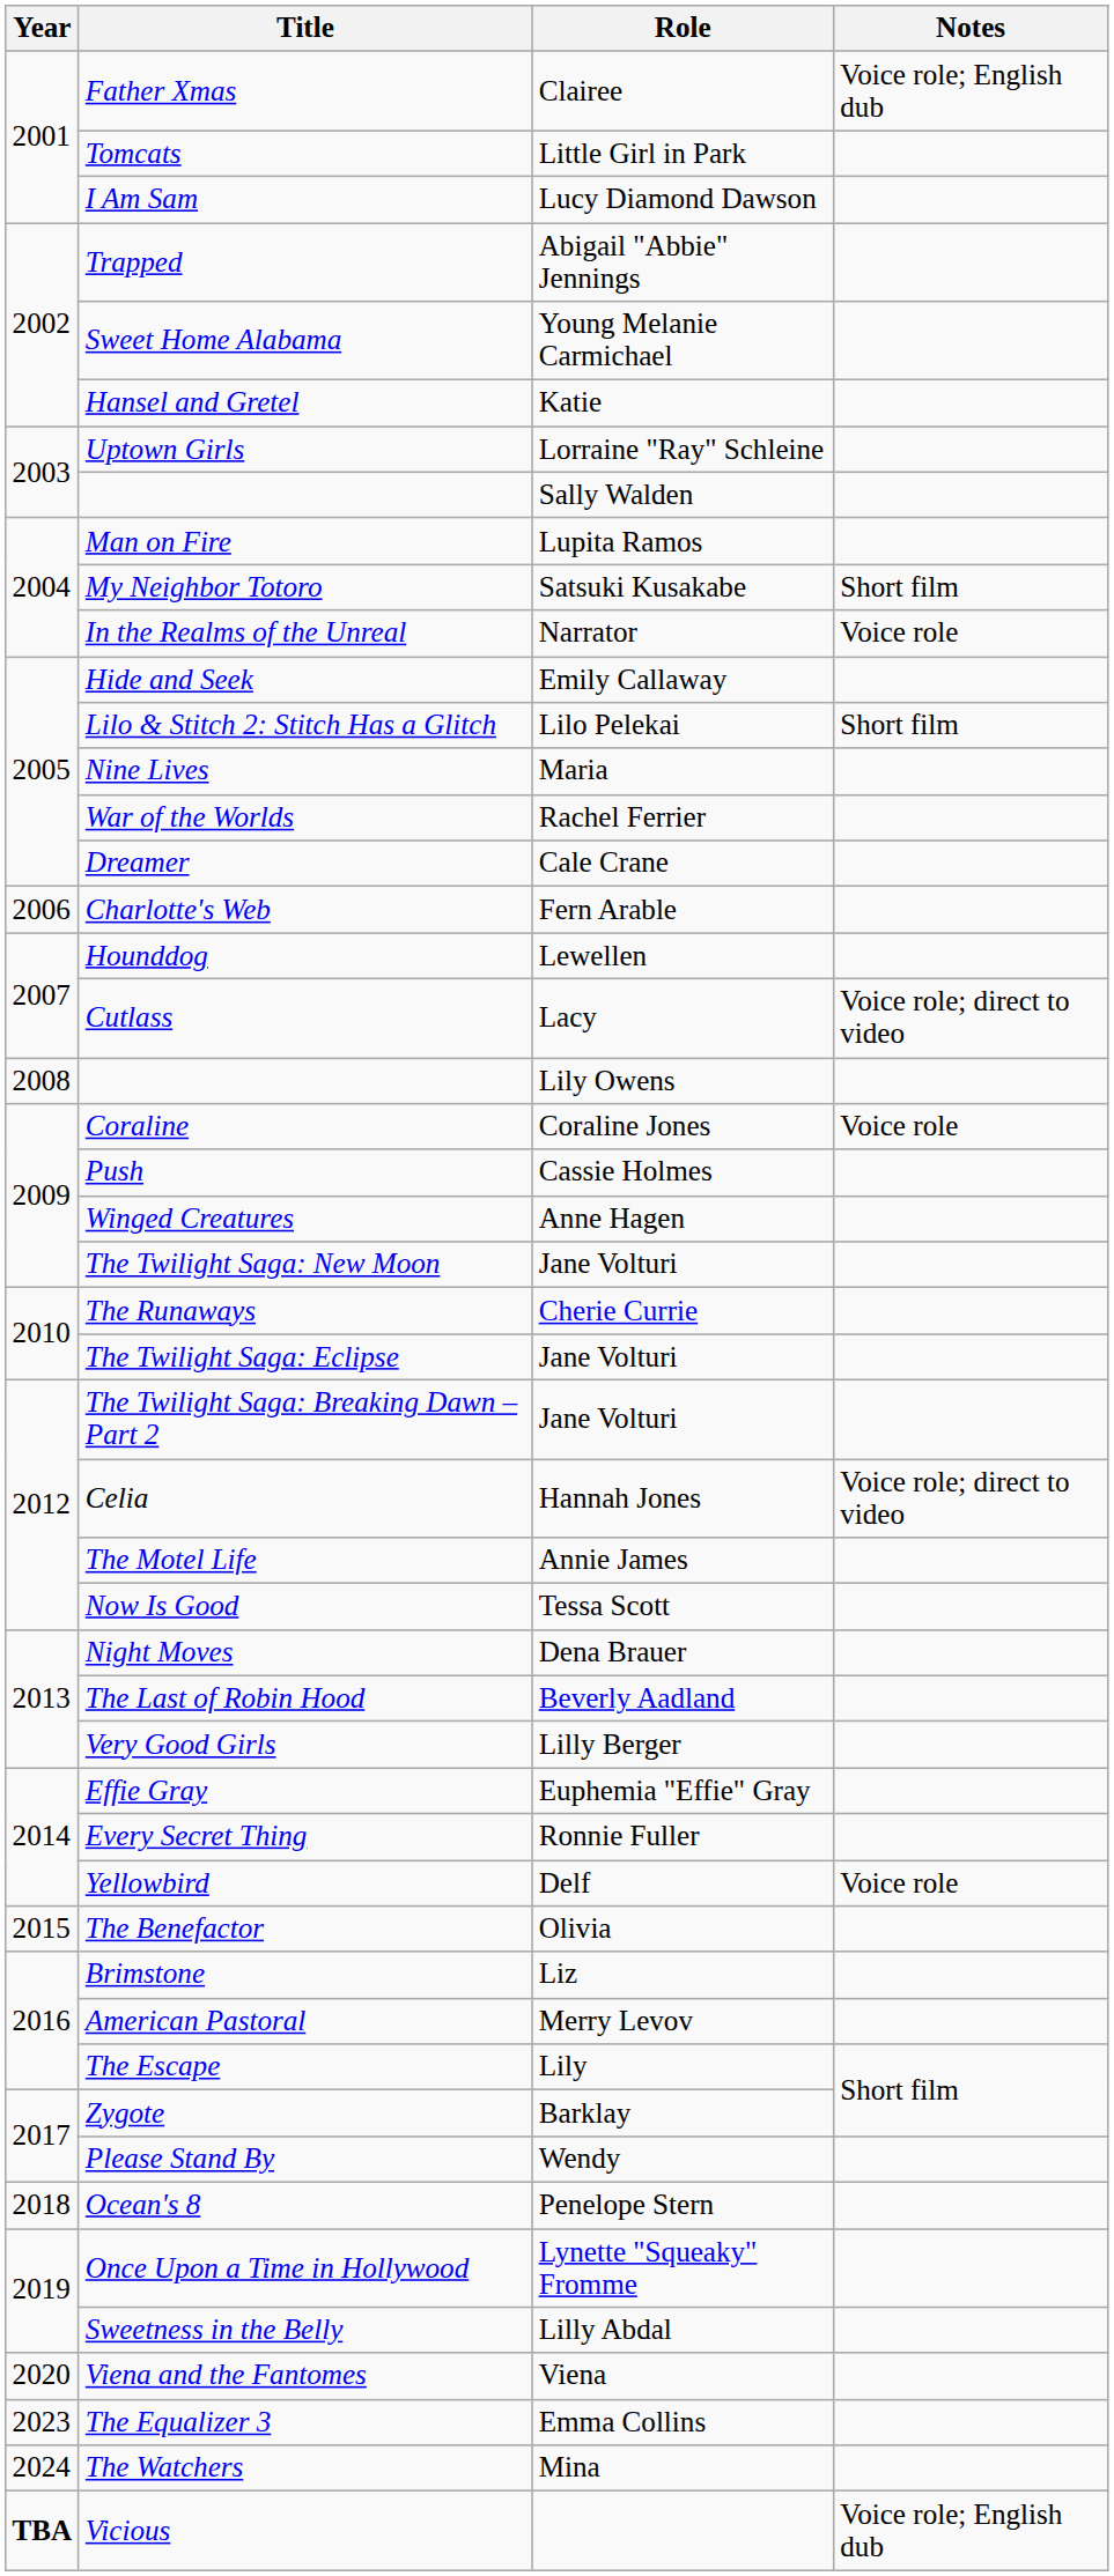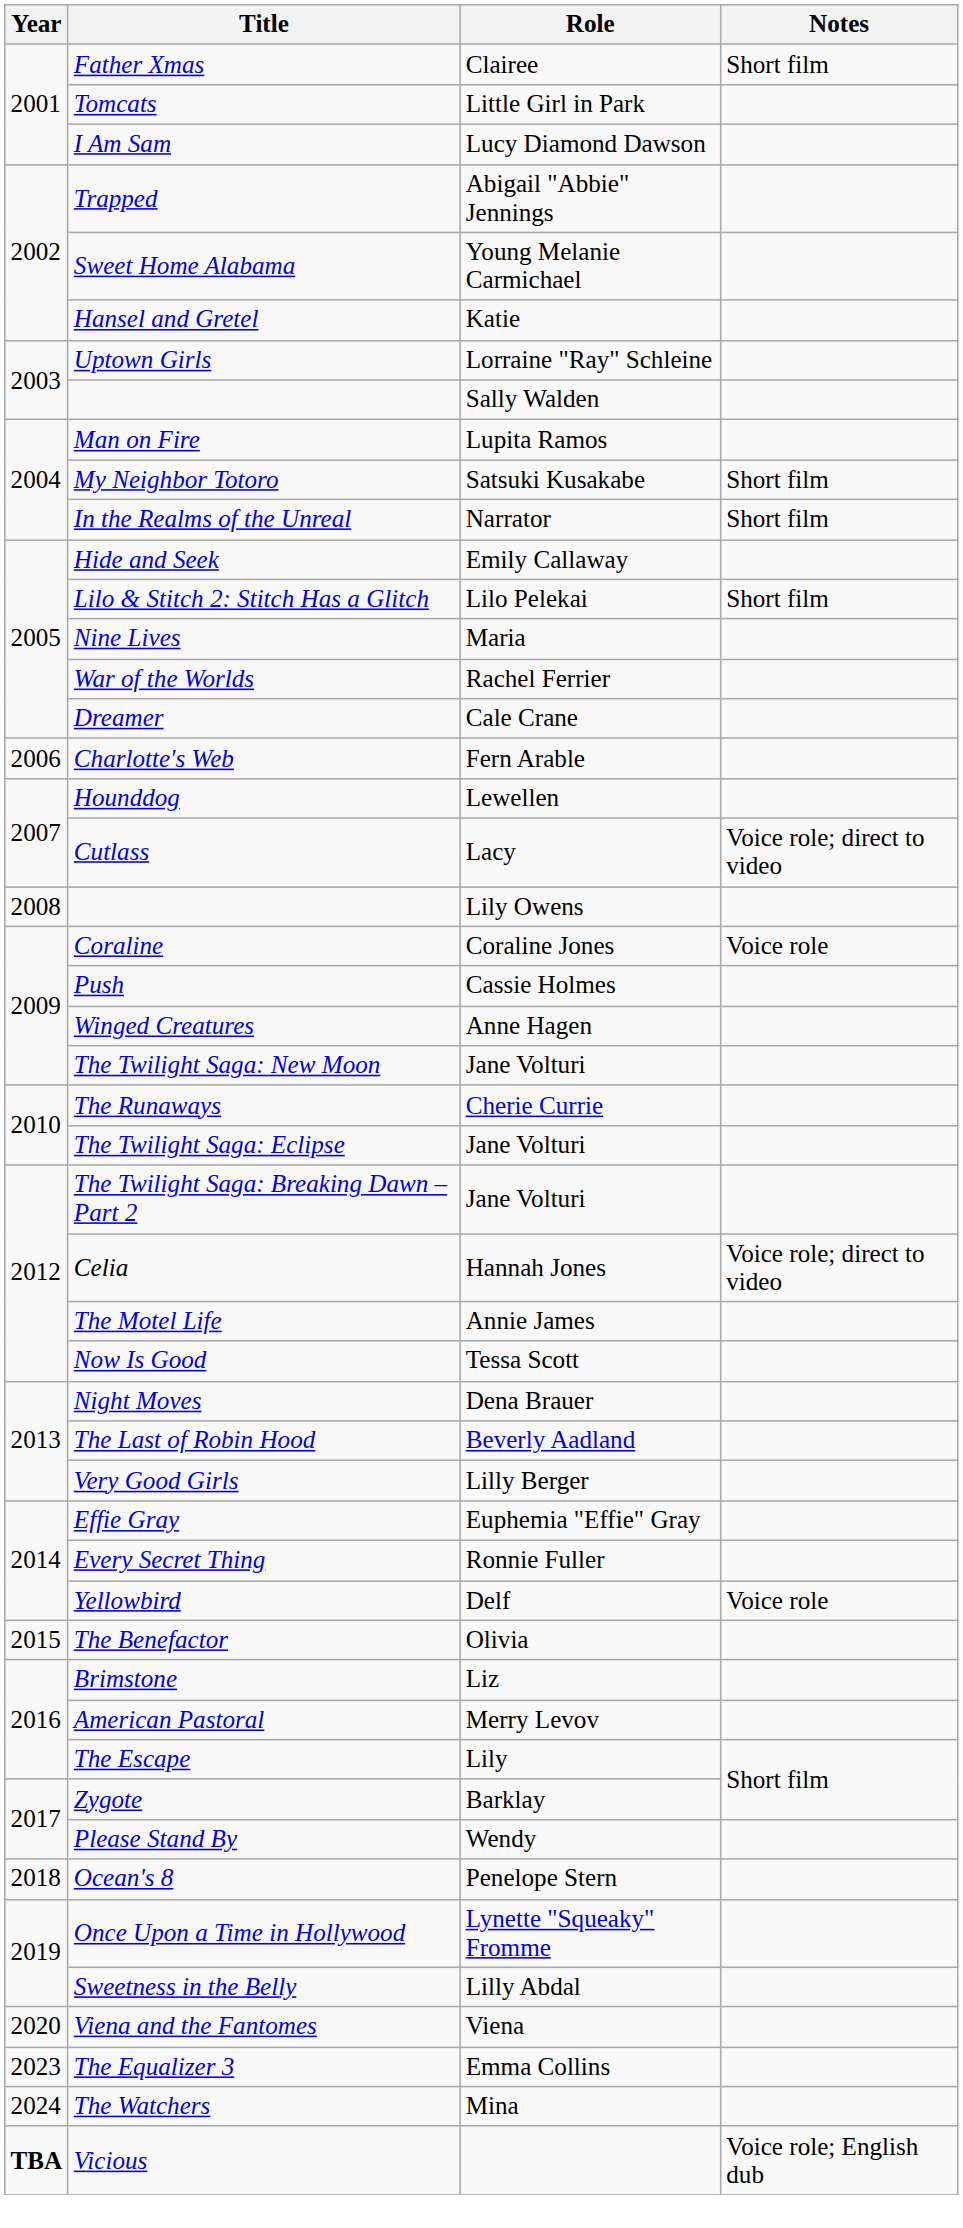Father Xmas | Notes: Voice role; English dub -> Short film
In the Realms of the Unreal | Notes: Voice role -> Short film
